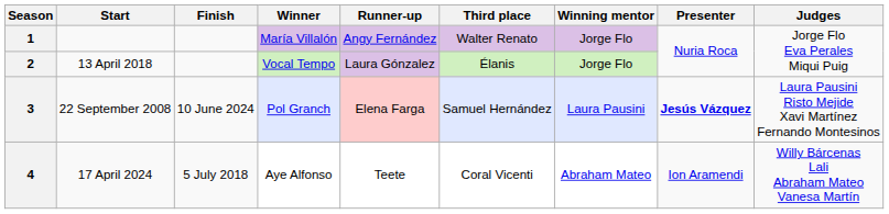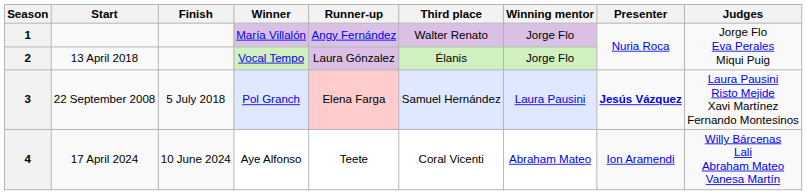3 | Finish: 10 June 2024 -> 5 July 2018
4 | Finish: 5 July 2018 -> 10 June 2024
